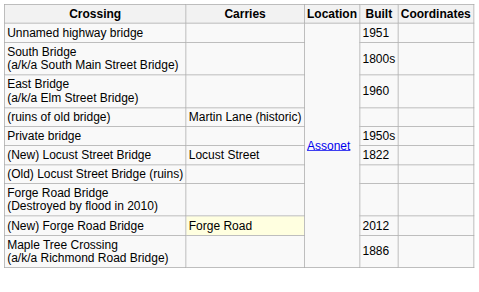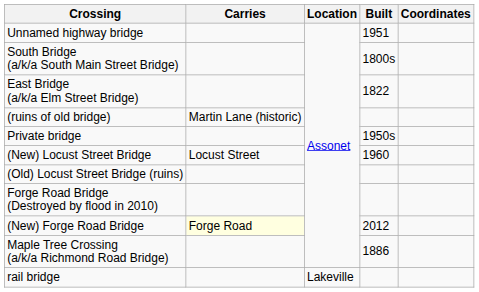East Bridge (a/k/a Elm Street Bridge) | Built: 1960 -> 1822
(New) Locust Street Bridge | Built: 1822 -> 1960
+ row: rail bridge | Lakeville
